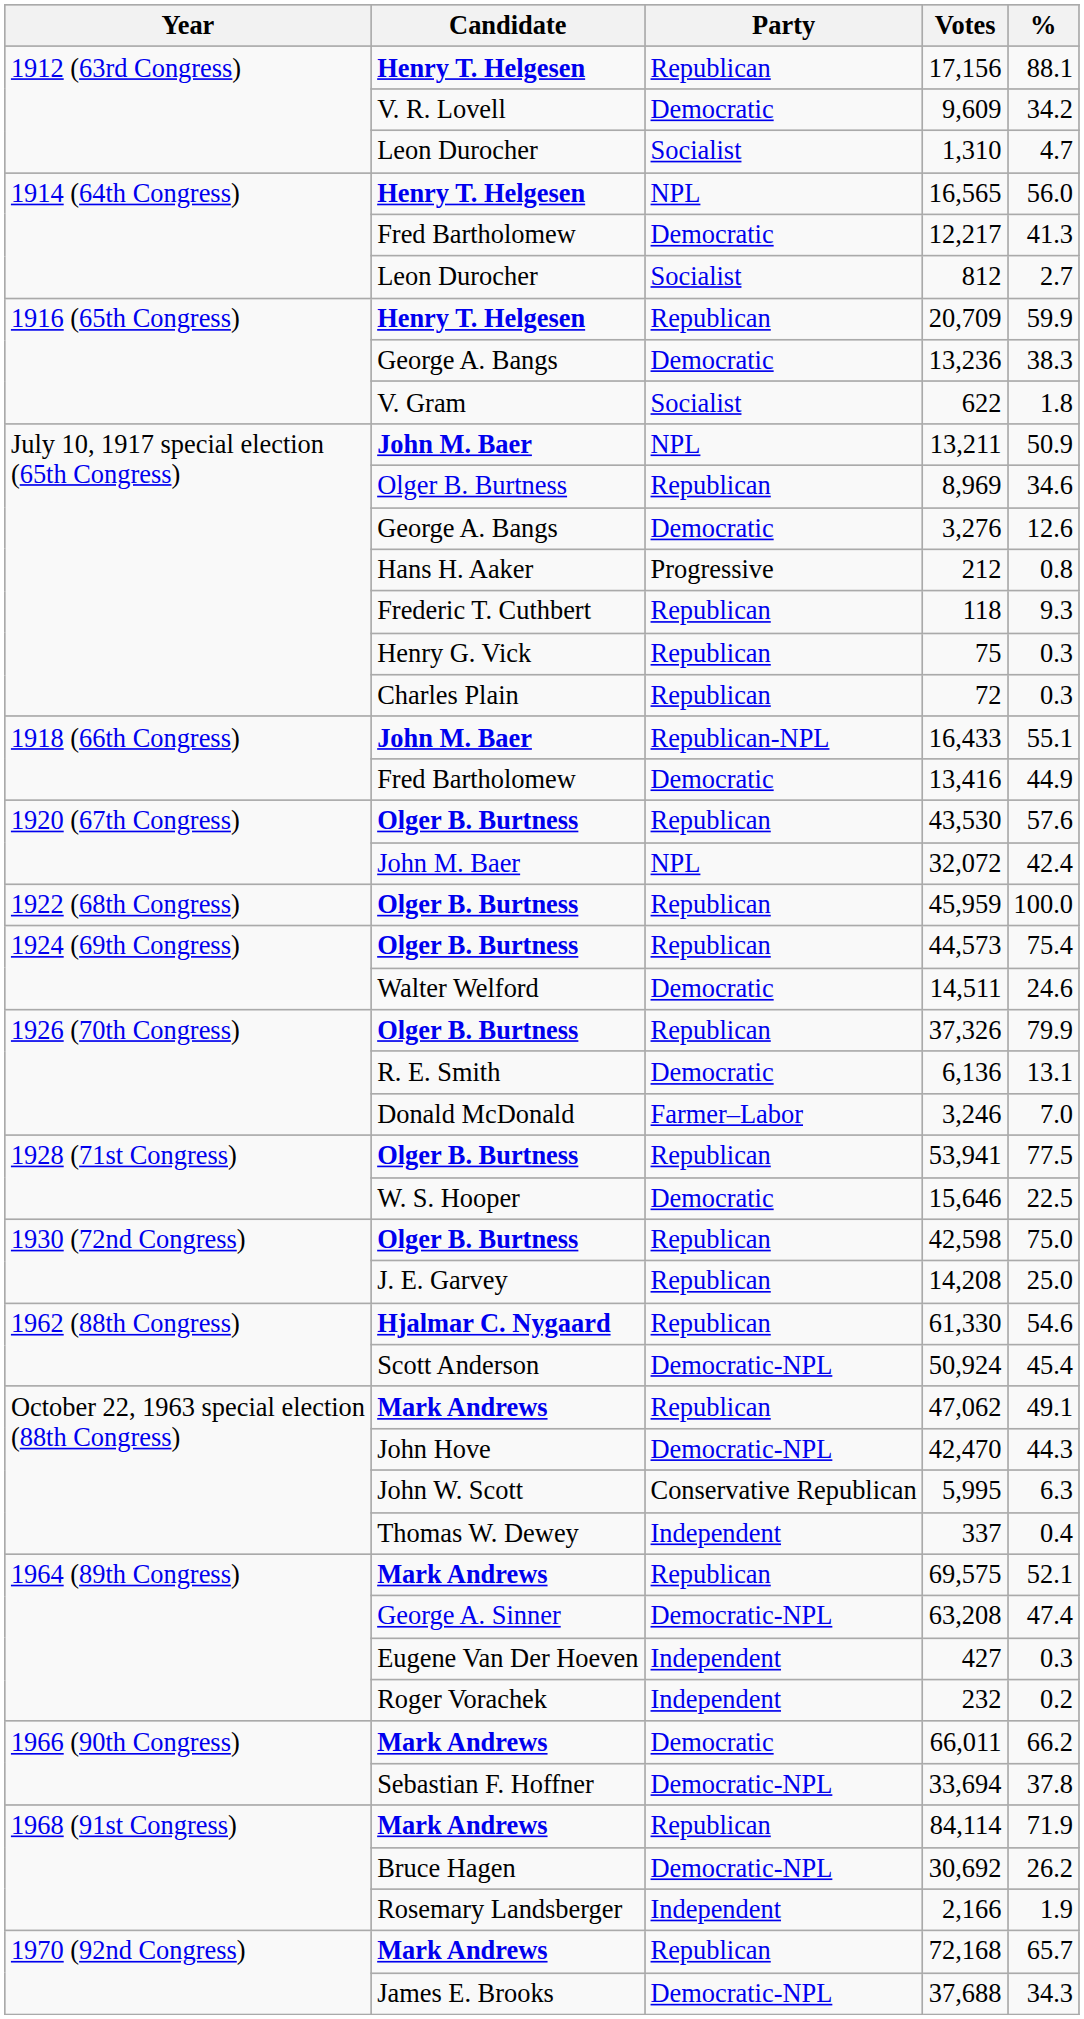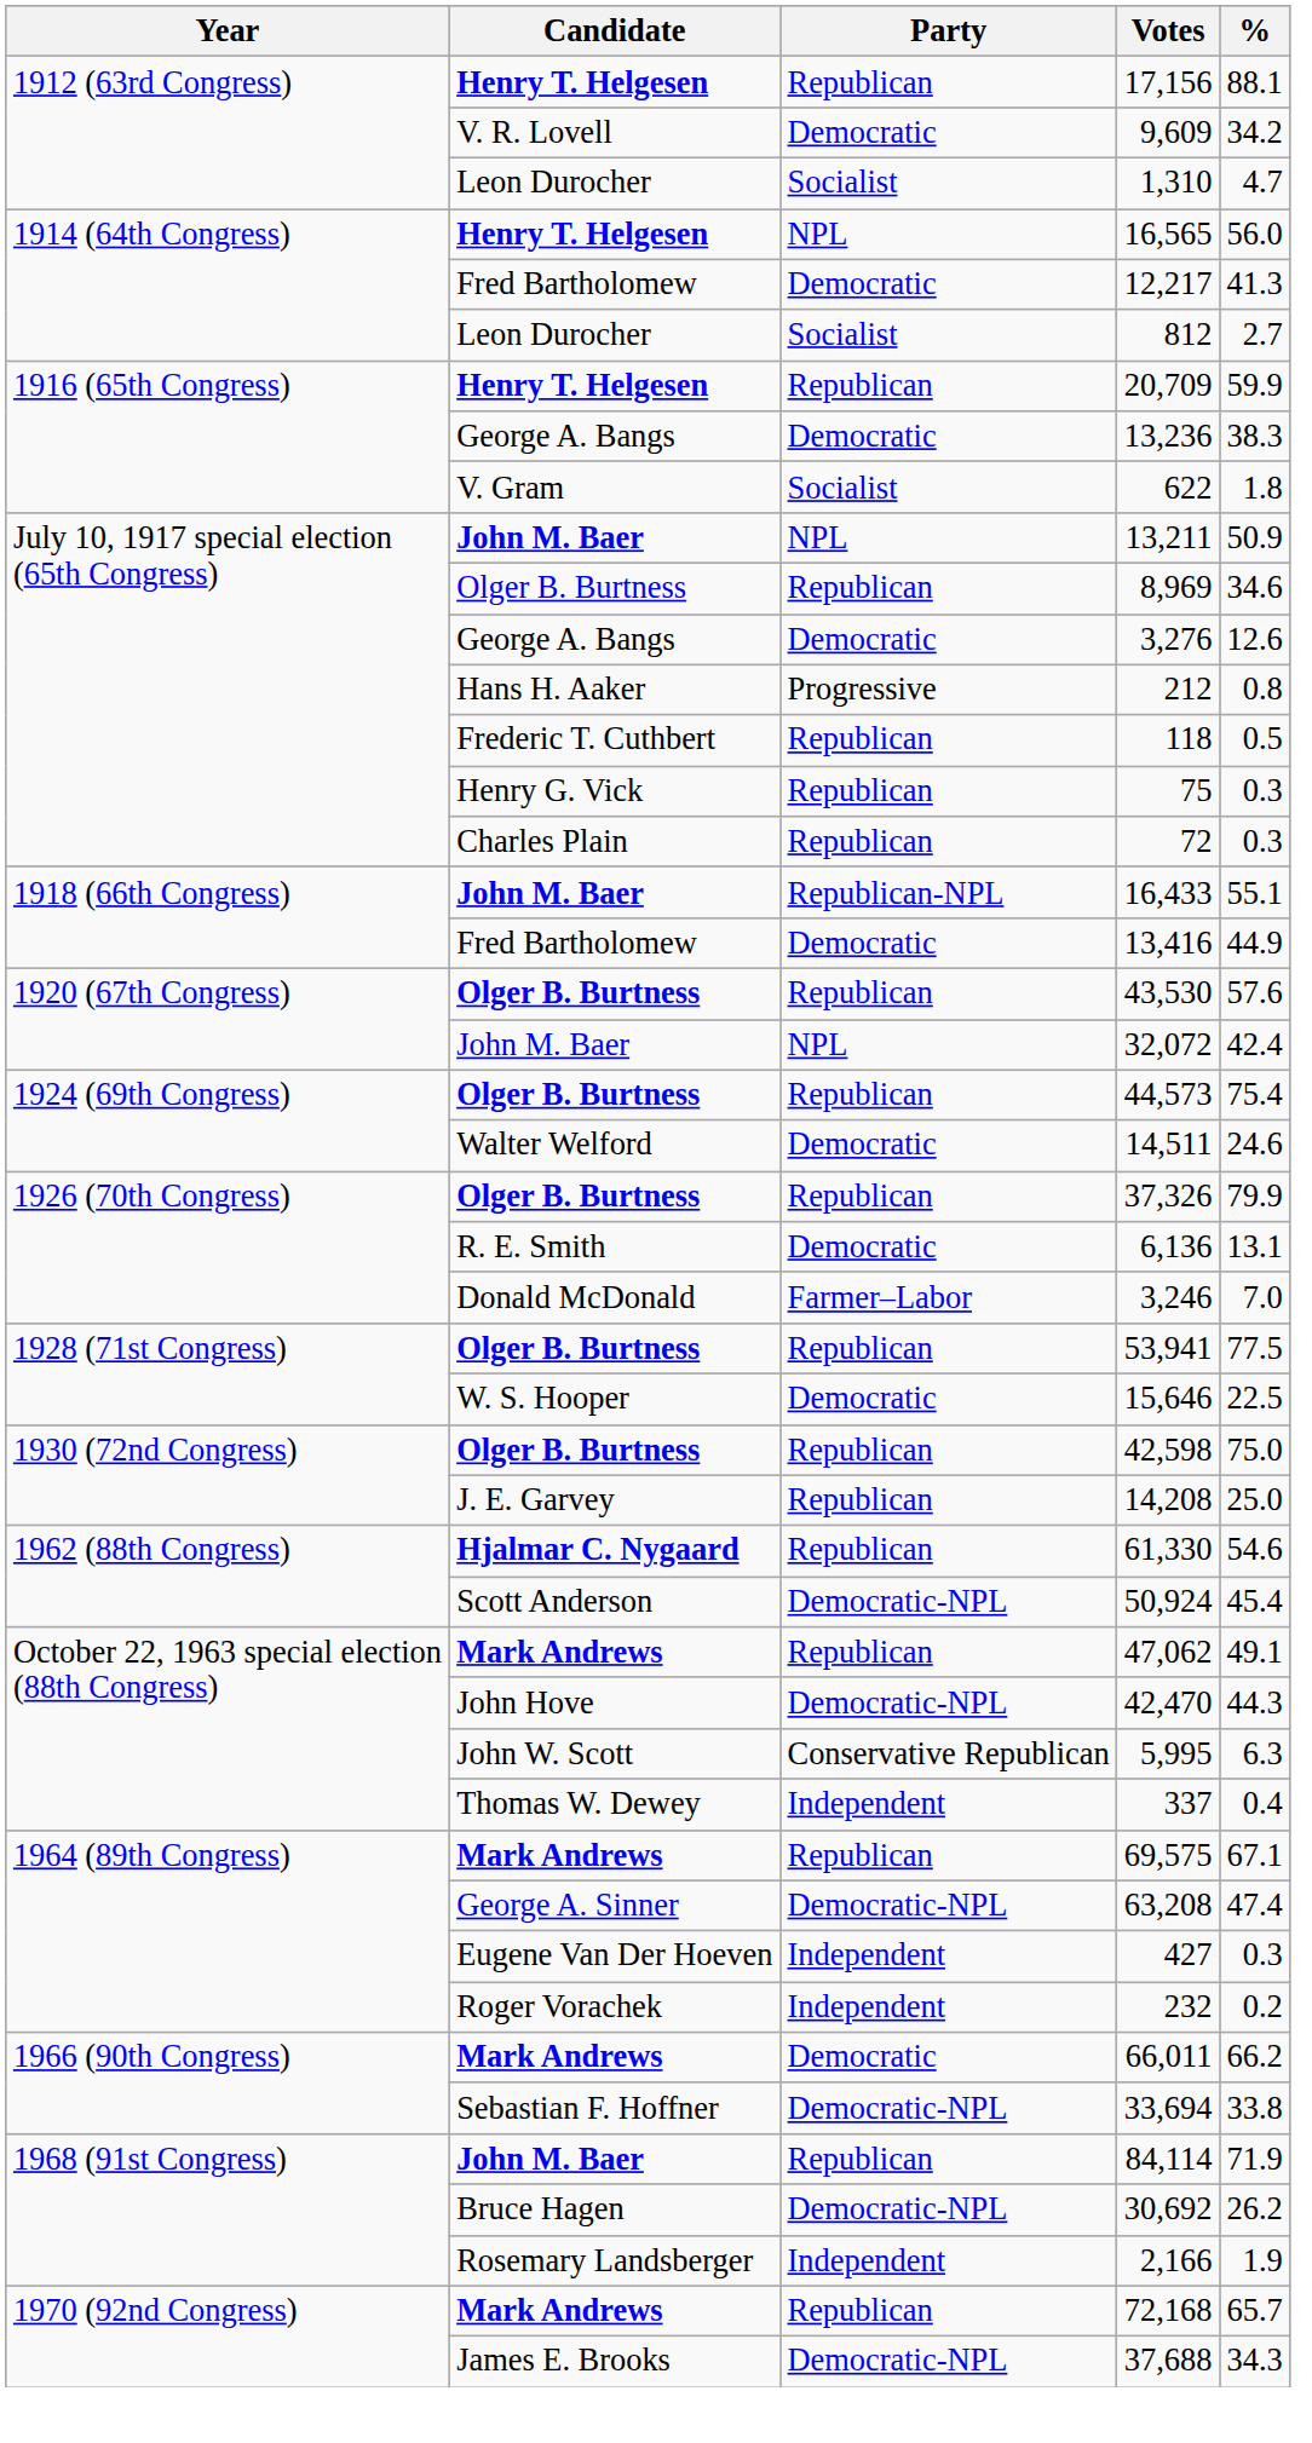118 | %: 9.3 -> 0.5
- row: 1922 (68th Congress) | Olger B. Burtness | Republican | 45,959 | 100.0
69,575 | %: 52.1 -> 67.1
33,694 | %: 37.8 -> 33.8
84,114 | Candidate: Mark Andrews -> John M. Baer
